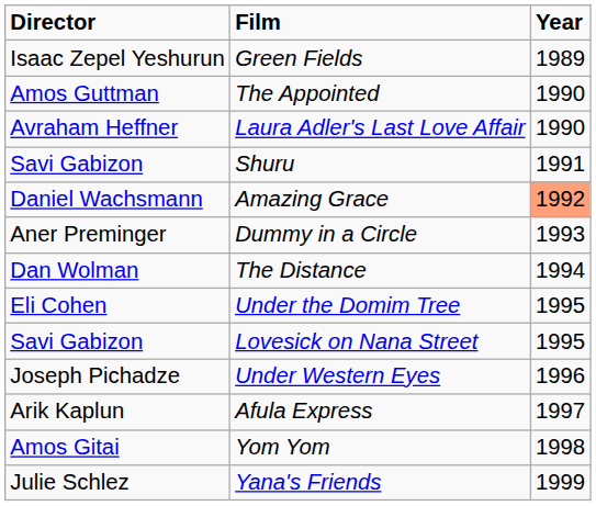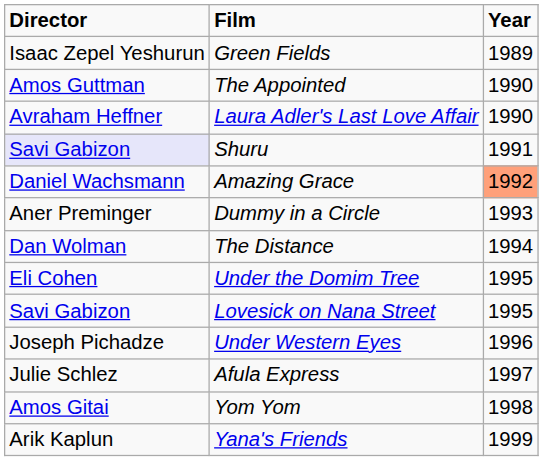Shuru | Director: no background -> lavender background
Afula Express | Director: Arik Kaplun -> Julie Schlez
Yana's Friends | Director: Julie Schlez -> Arik Kaplun
